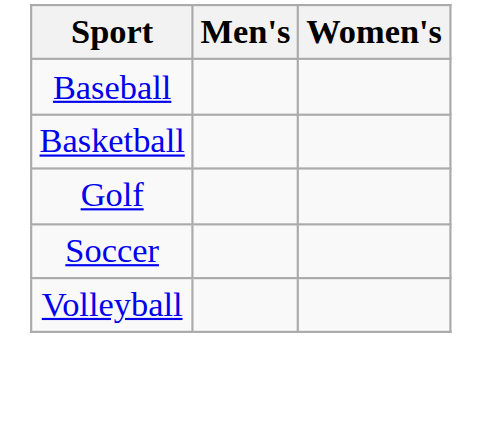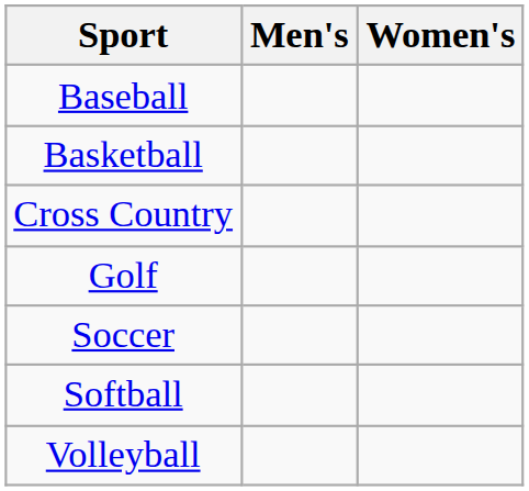+ row: Cross Country
+ row: Softball
